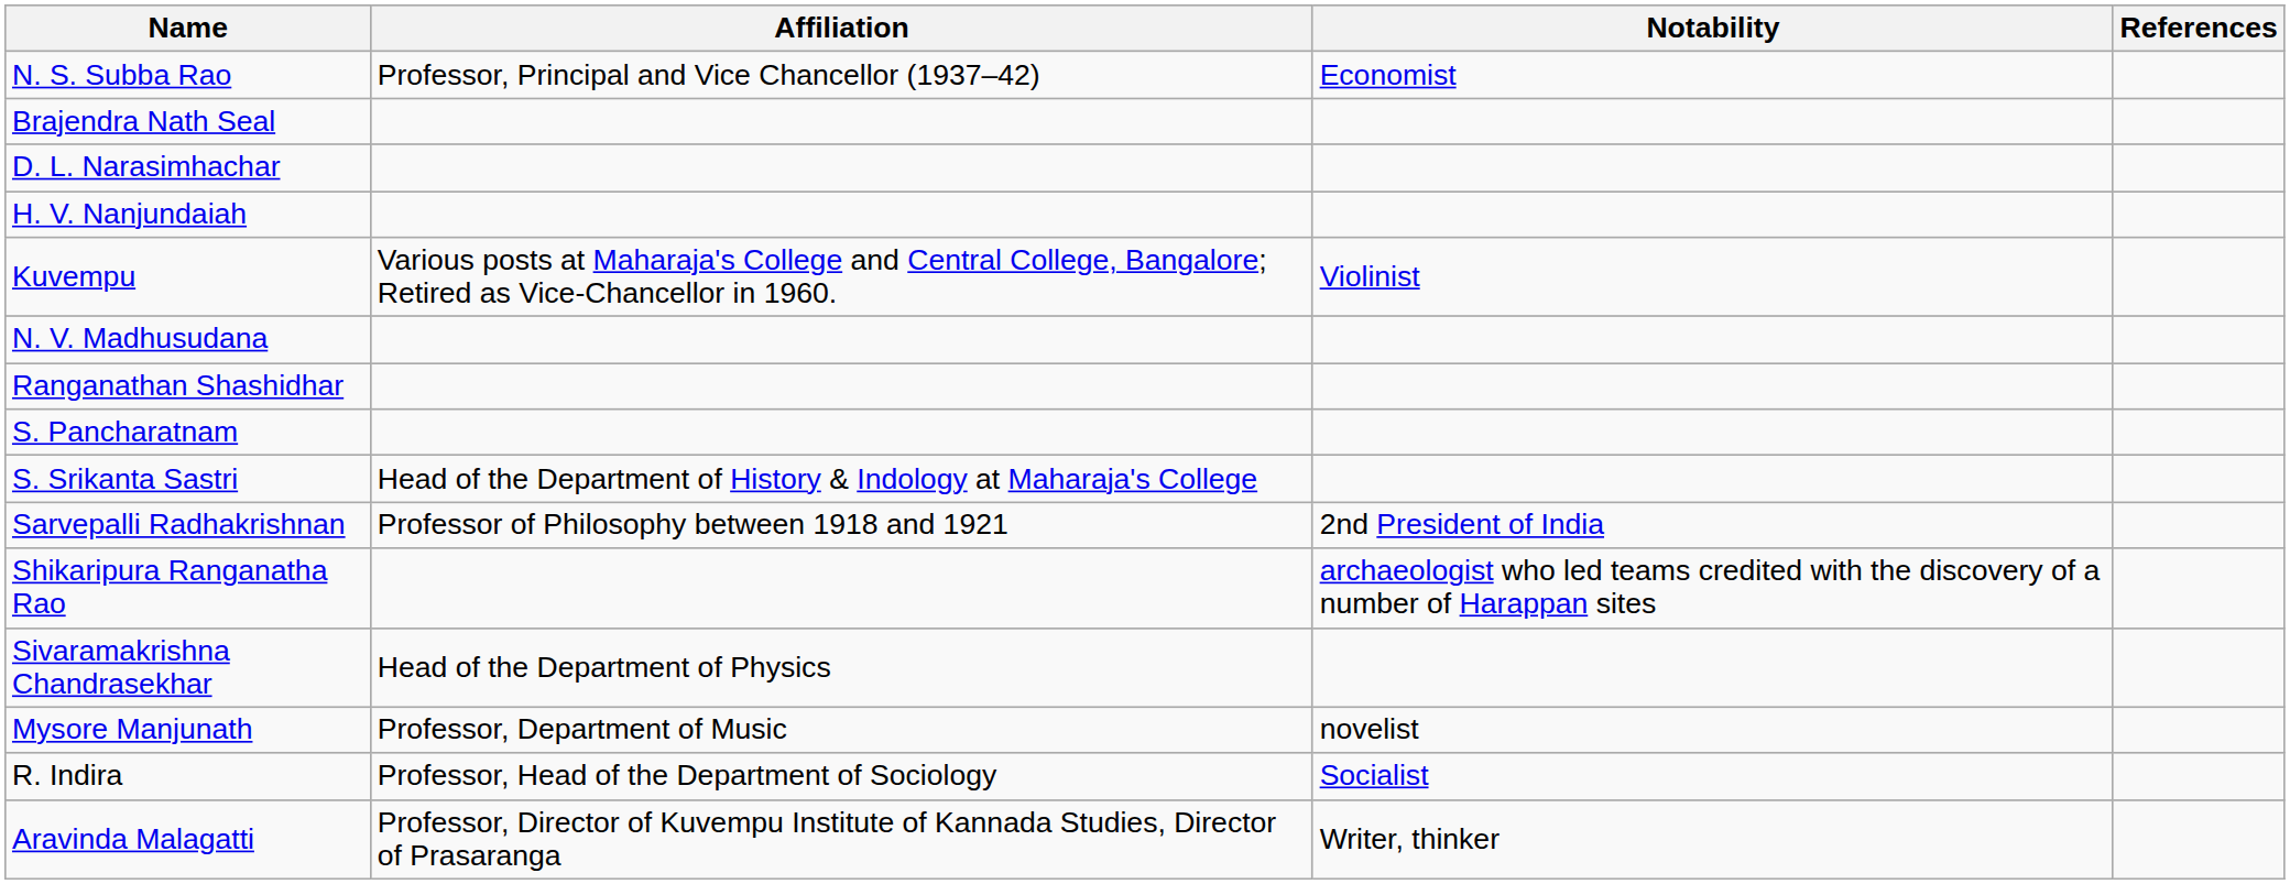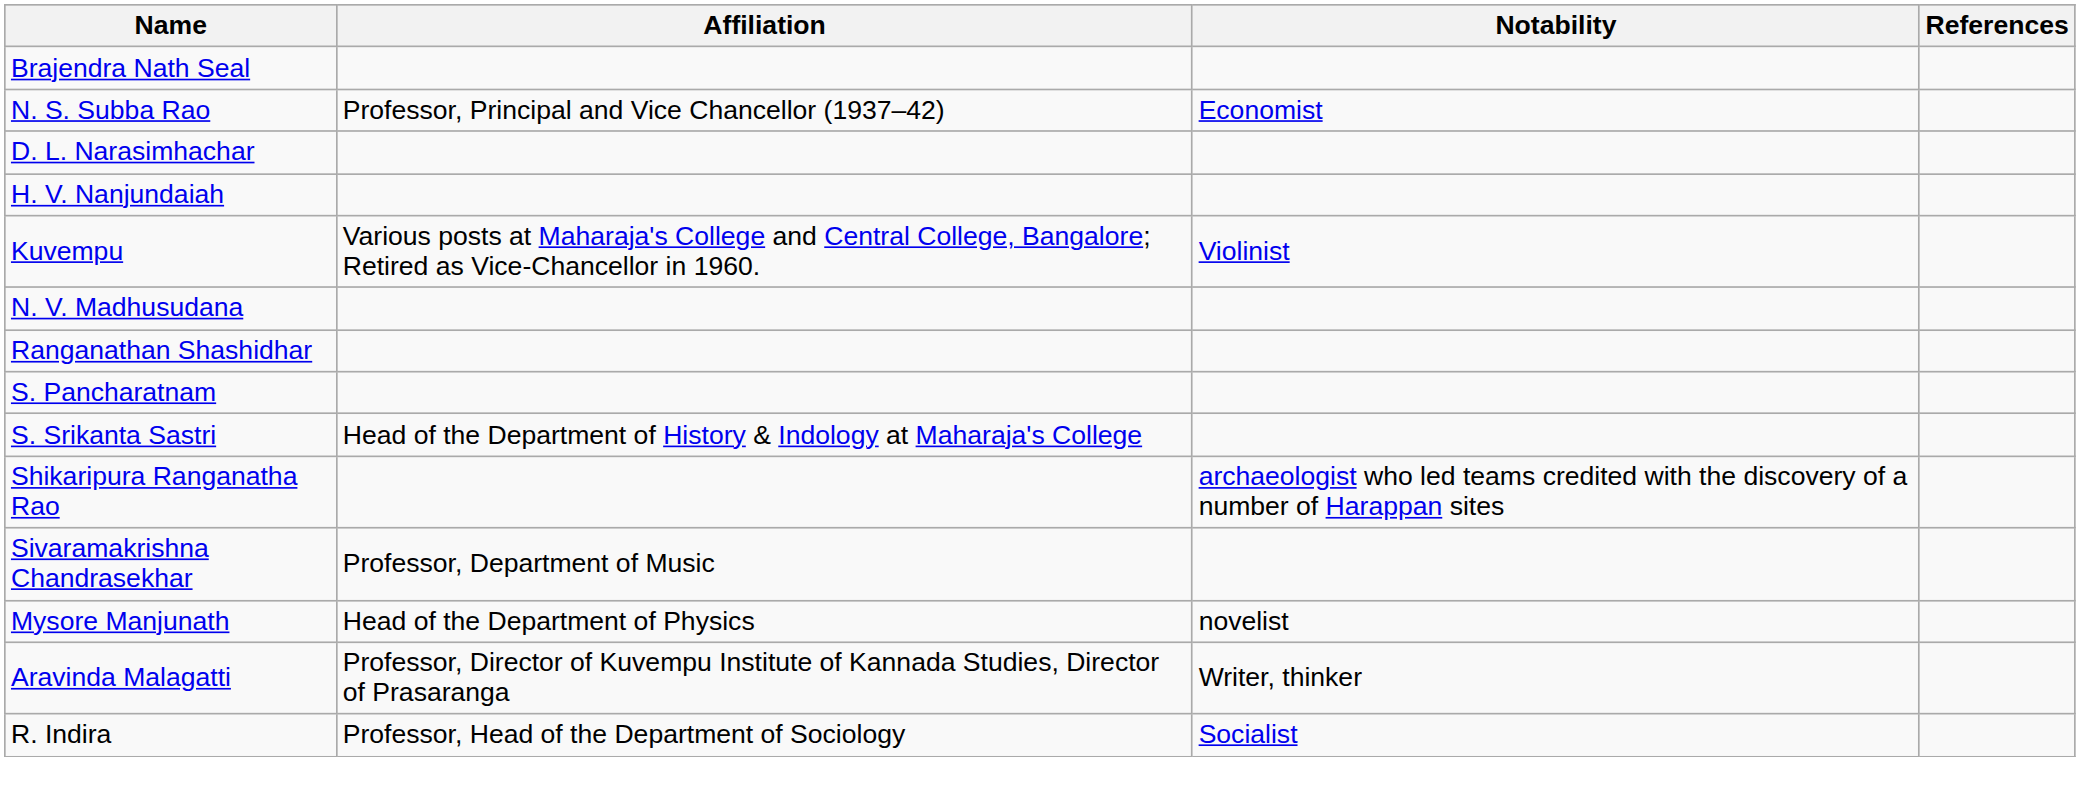rows swapped: Brajendra Nath Seal <-> N. S. Subba Rao
- row: Sarvepalli Radhakrishnan | Professor of Philosophy between 1918 and 1921 | 2nd President of India
Sivaramakrishna Chandrasekhar | Affiliation: Head of the Department of Physics -> Professor, Department of Music
Mysore Manjunath | Affiliation: Professor, Department of Music -> Head of the Department of Physics
rows swapped: R. Indira <-> Aravinda Malagatti
